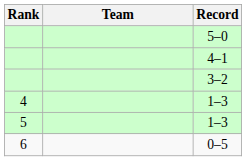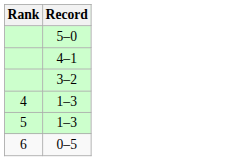- column: Team
